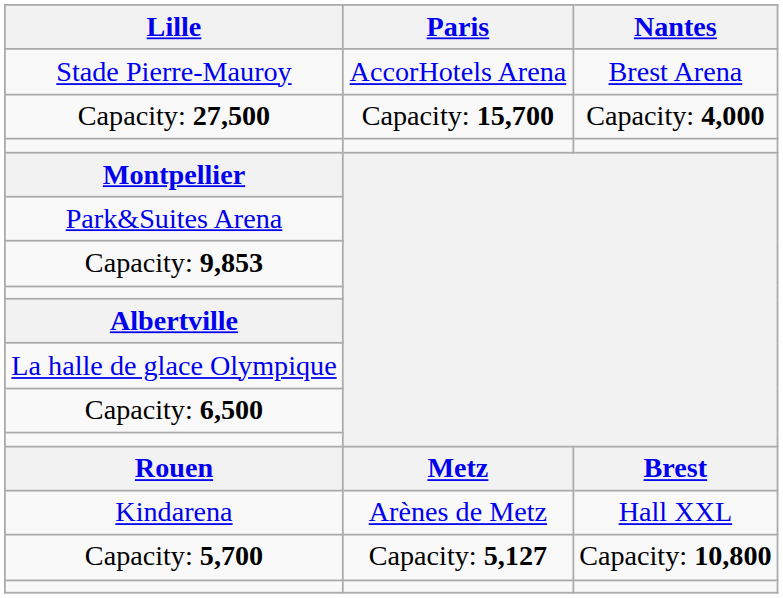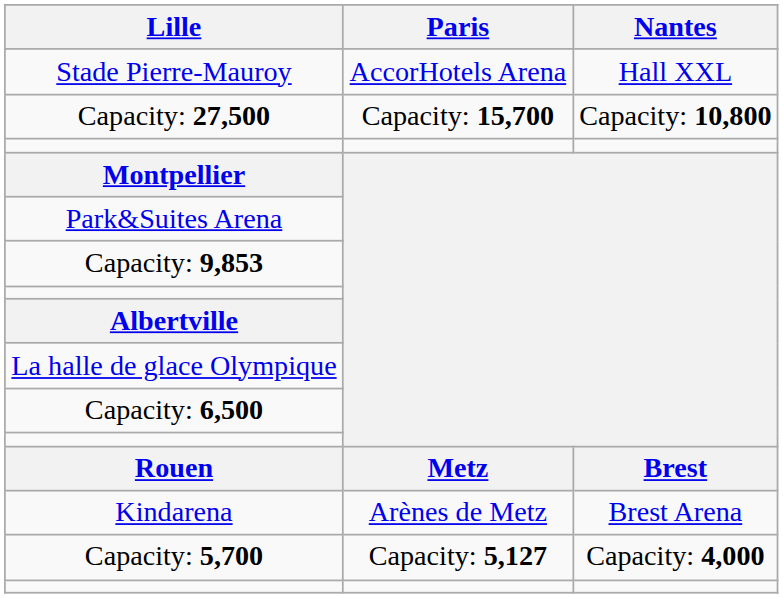Stade Pierre-Mauroy | Nantes: Brest Arena -> Hall XXL
Capacity: 27,500 | Nantes: Capacity: 4,000 -> Capacity: 10,800
Kindarena | Nantes: Hall XXL -> Brest Arena
Capacity: 5,700 | Nantes: Capacity: 10,800 -> Capacity: 4,000
